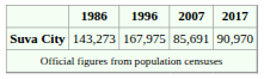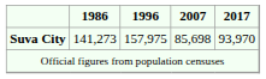Suva City | 1986: 143,273 -> 141,273
Suva City | 1996: 167,975 -> 157,975
Suva City | 2007: 85,691 -> 85,698
Suva City | 2017: 90,970 -> 93,970
